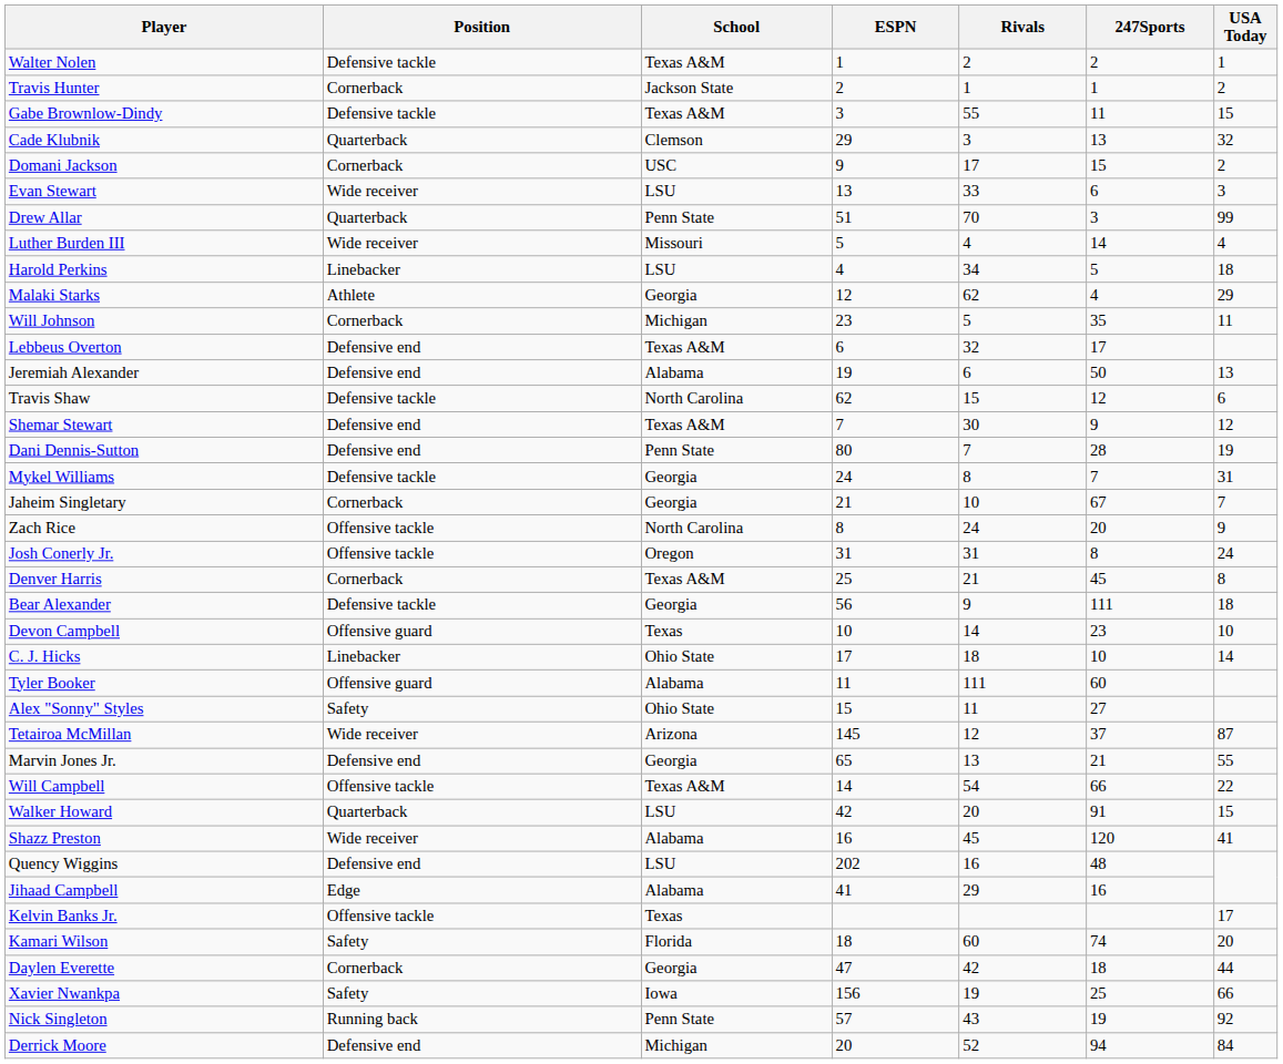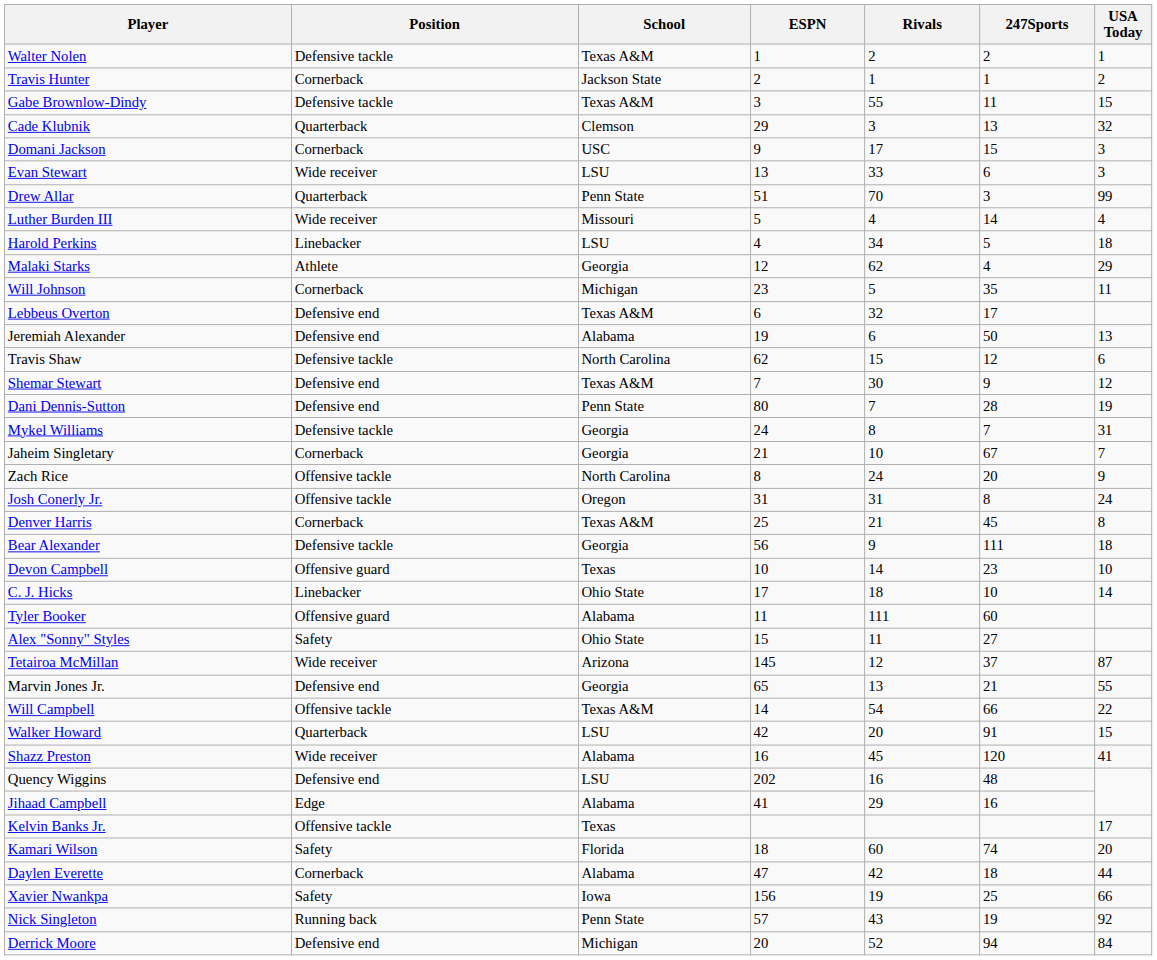Domani Jackson | USA Today: 2 -> 3
Daylen Everette | School: Georgia -> Alabama
